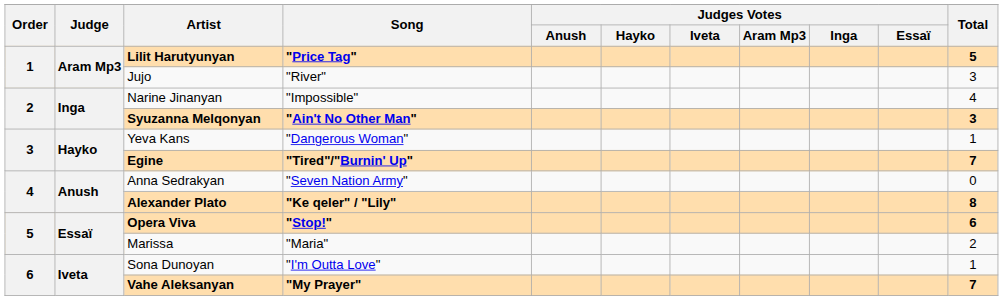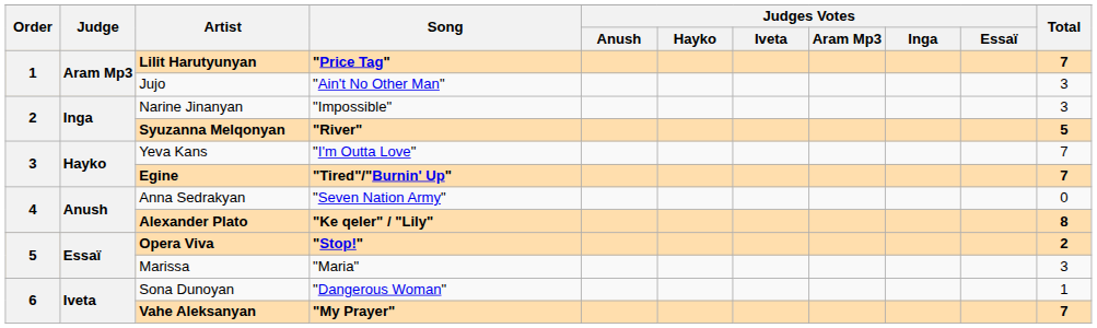Lilit Harutyunyan | Total: 5 -> 7
Jujo | Song: "River" -> "Ain't No Other Man"
Narine Jinanyan | Total: 4 -> 3
Syuzanna Melqonyan | Song: "Ain't No Other Man" -> "River"
Syuzanna Melqonyan | Total: 3 -> 5
Yeva Kans | Song: "Dangerous Woman" -> "I'm Outta Love"
Yeva Kans | Total: 1 -> 7
Opera Viva | Total: 6 -> 2
Marissa | Total: 2 -> 3
Sona Dunoyan | Song: "I'm Outta Love" -> "Dangerous Woman"
